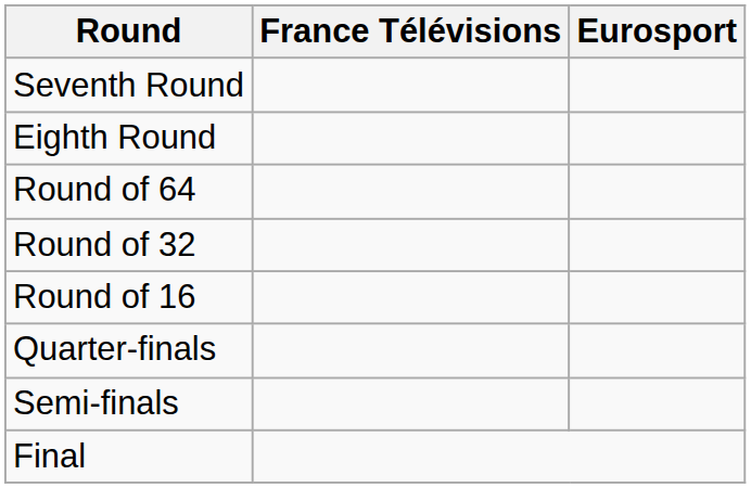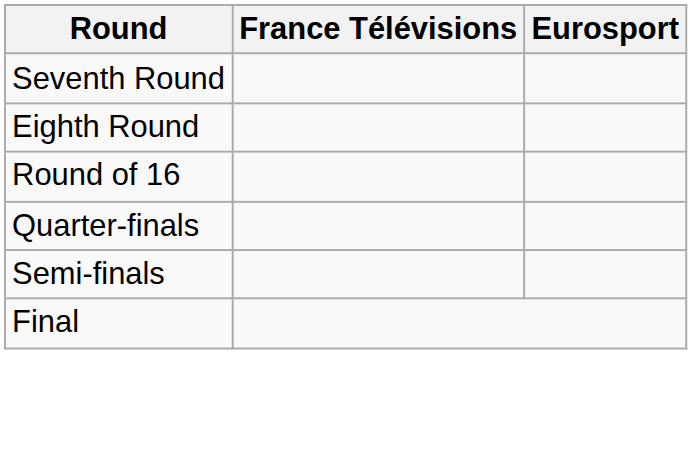- row: Round of 64
- row: Round of 32
